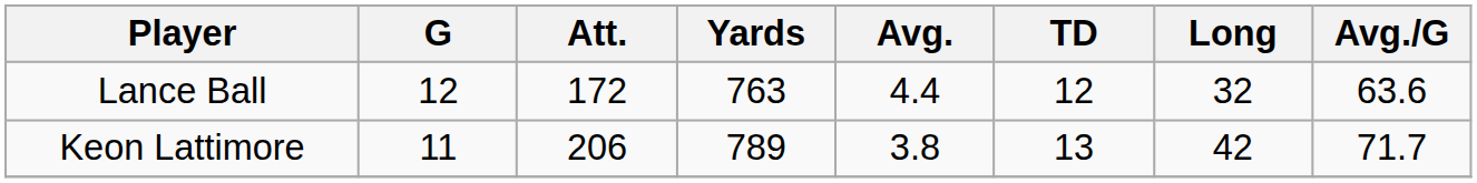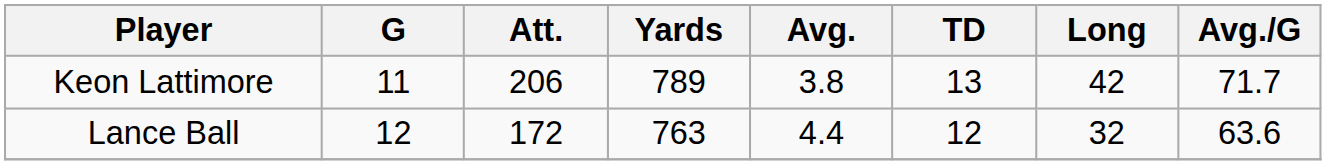rows swapped: Keon Lattimore <-> Lance Ball
